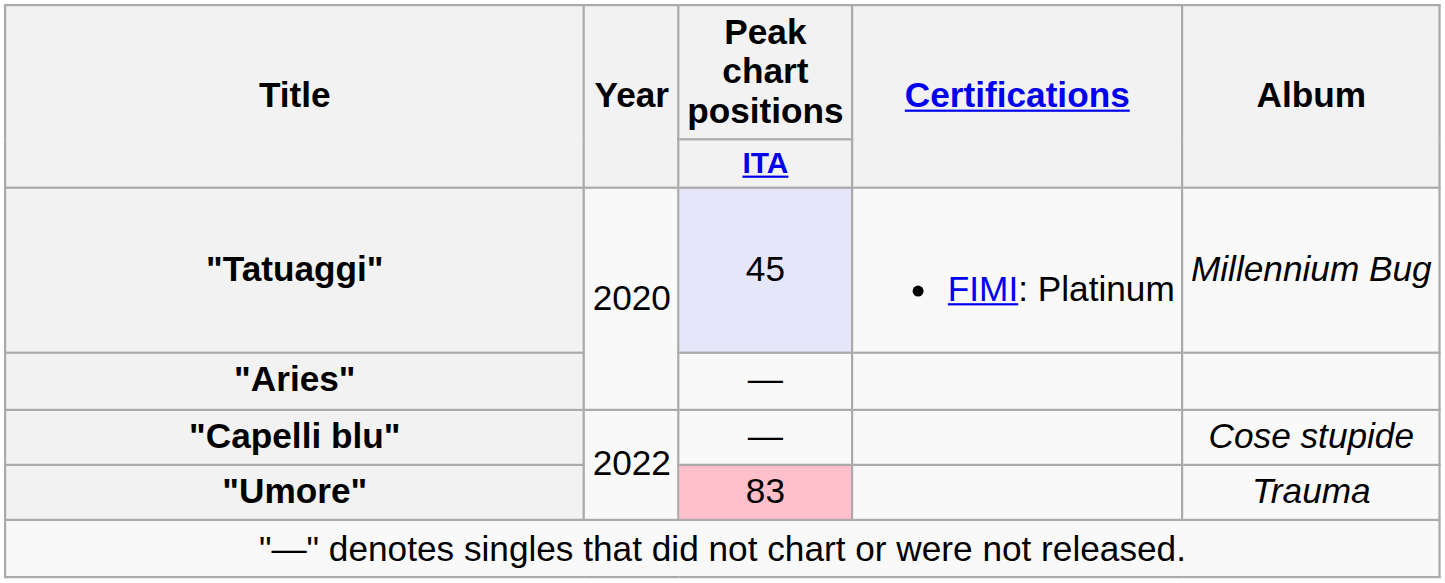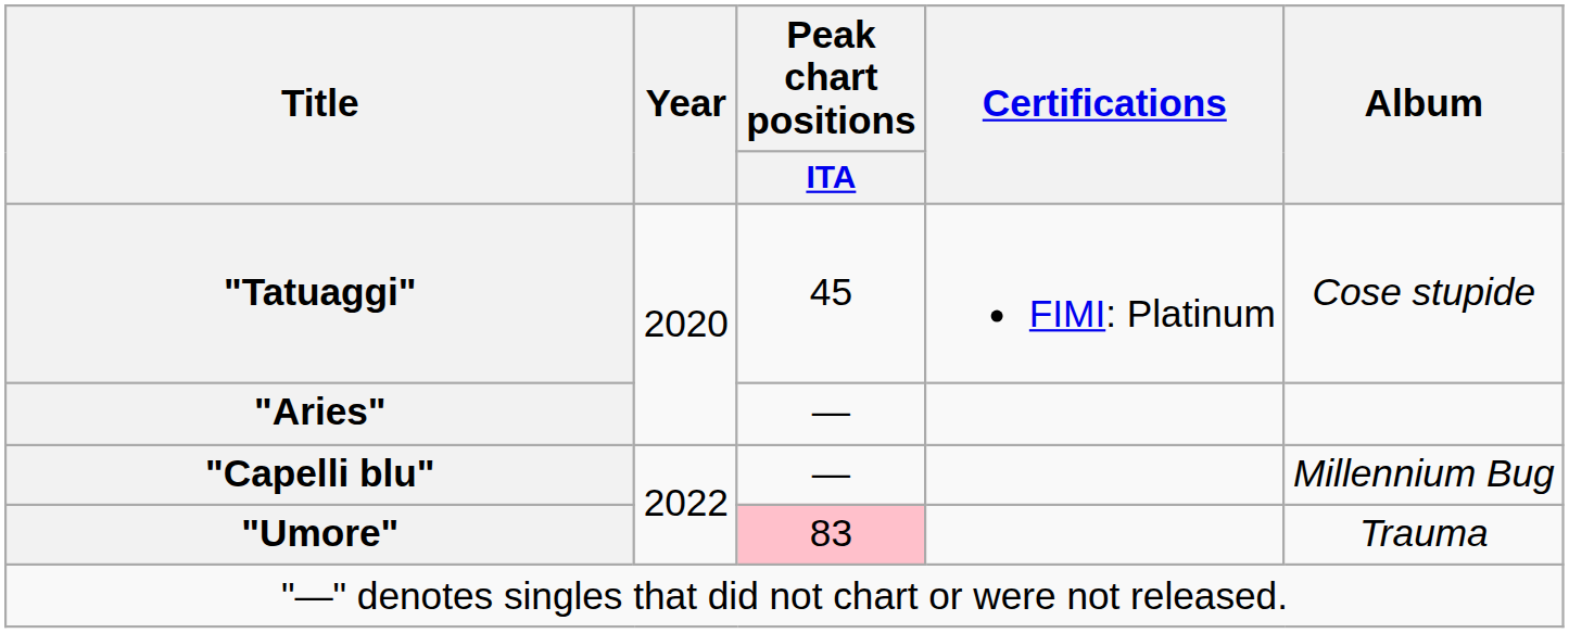"Tatuaggi" | Peak chart positions / ITA: lavender background -> no background
"Tatuaggi" | Album: Millennium Bug -> Cose stupide
"Capelli blu" | Album: Cose stupide -> Millennium Bug
